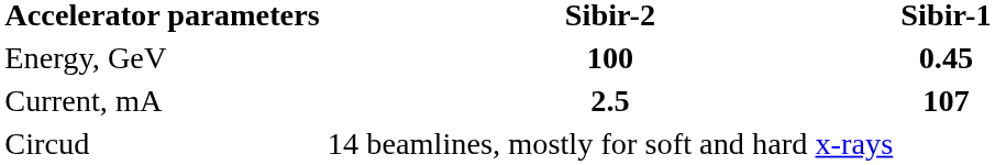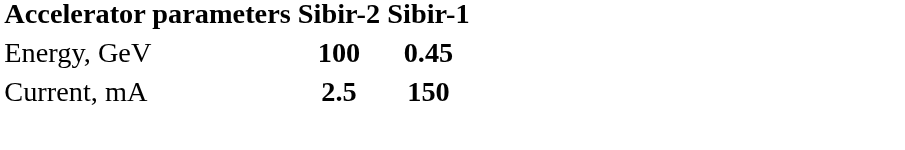Current, mA | Sibir-1: 107 -> 150
- row: Circud | 14 beamlines, mostly for soft and hard x-rays
